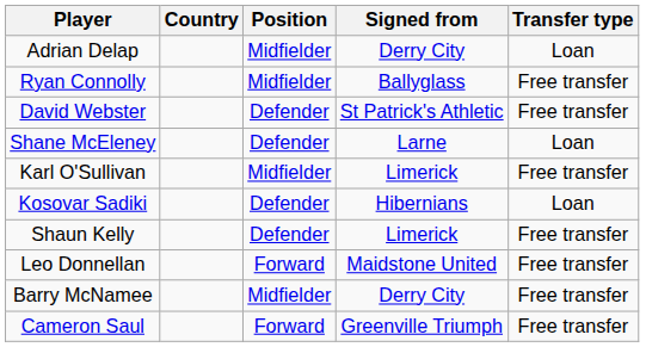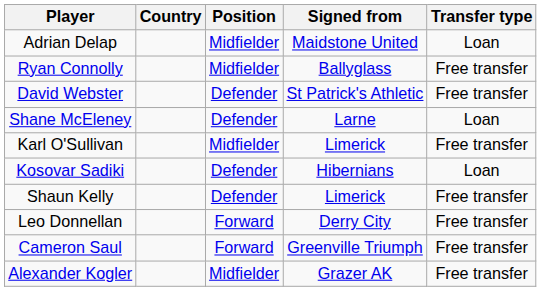Adrian Delap | Signed from: Derry City -> Maidstone United
Leo Donnellan | Signed from: Maidstone United -> Derry City
- row: Barry McNamee | Midfielder | Derry City | Free transfer
+ row: Alexander Kogler | Midfielder | Grazer AK | Free transfer
